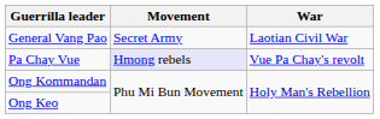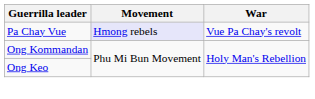- row: General Vang Pao | Secret Army | Laotian Civil War
